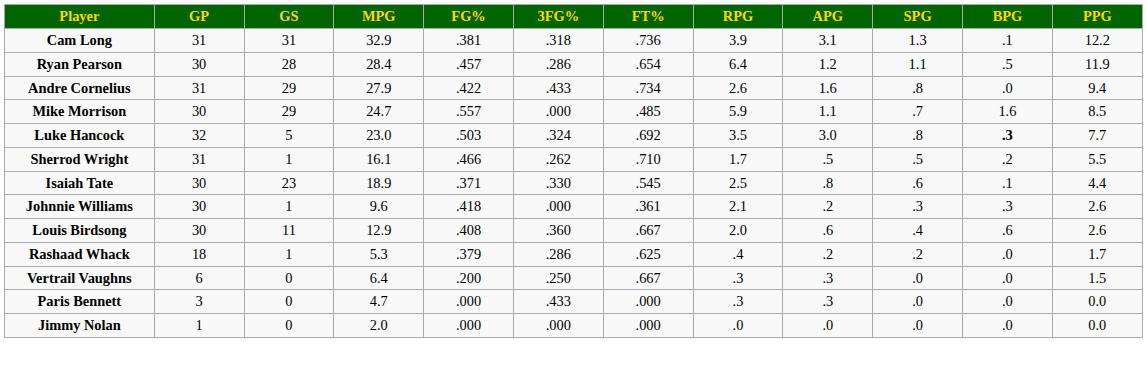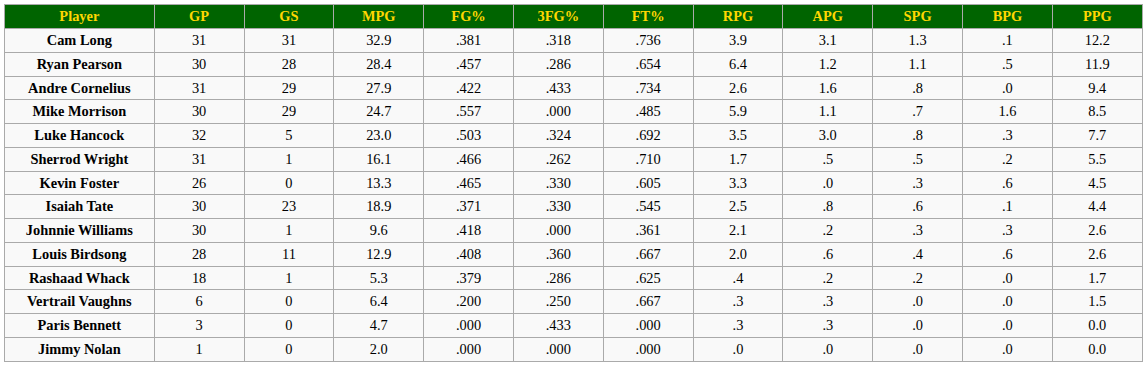Luke Hancock | BPG: bold -> normal
+ row: Kevin Foster | 26 | 0 | 13.3 | .465 | .330 | .605 | 3.3 | .0 | .3 | .6 | 4.5
Louis Birdsong | GP: 30 -> 28
